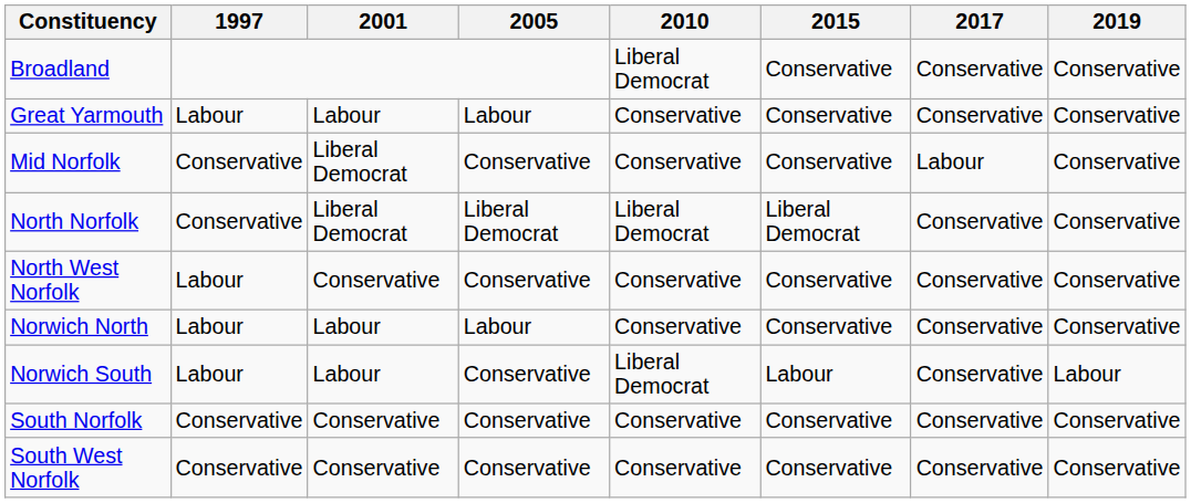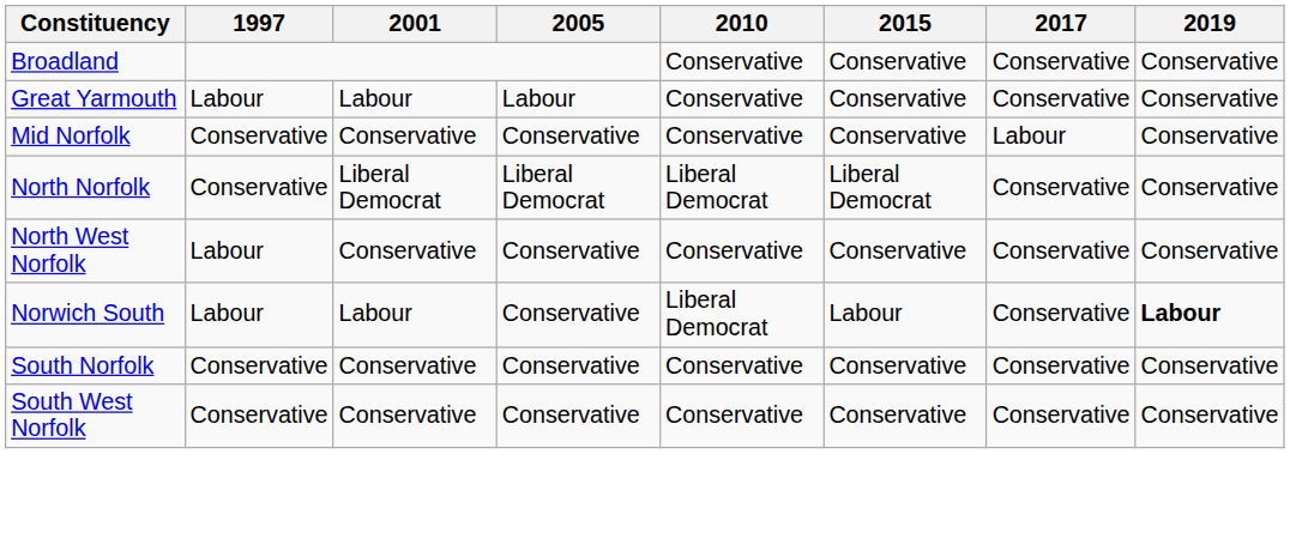Broadland | 2010: Liberal Democrat -> Conservative
Mid Norfolk | 2001: Liberal Democrat -> Conservative
- row: Norwich North | Labour | Labour | Labour | Conservative | Conservative | Conservative | Conservative
Norwich South | 2019: normal -> bold
